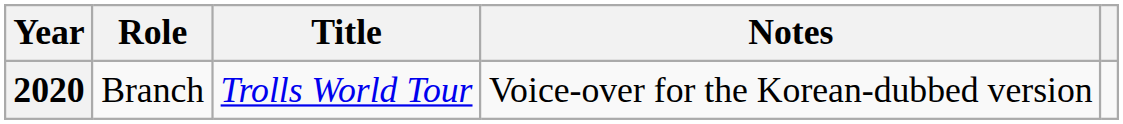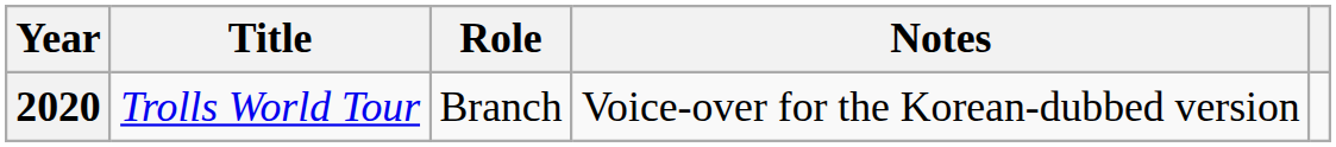columns swapped: Title <-> Role
